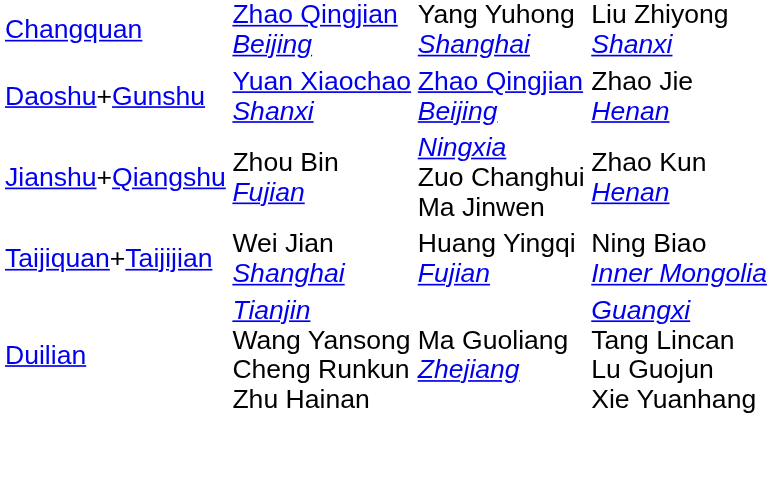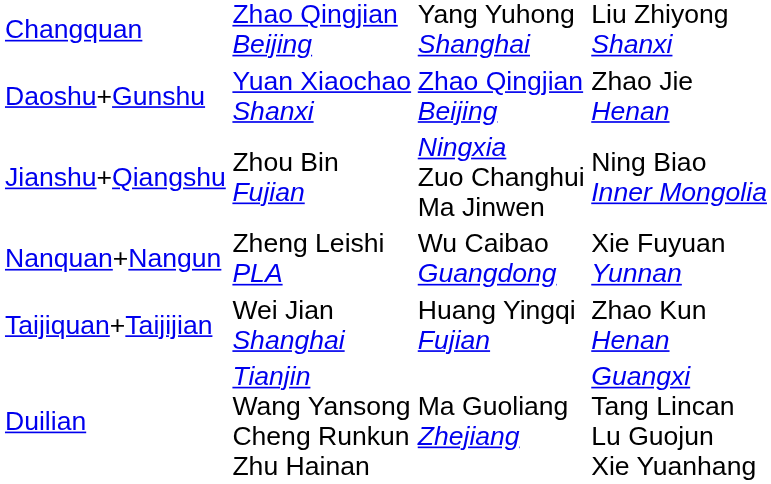Jianshu+Qiangshu | column 4: Zhao Kun Henan -> Ning Biao Inner Mongolia
+ row: Nanquan+Nangun | Zheng Leishi PLA | Wu Caibao Guangdong | Xie Fuyuan Yunnan
Taijiquan+Taijijian | column 4: Ning Biao Inner Mongolia -> Zhao Kun Henan
